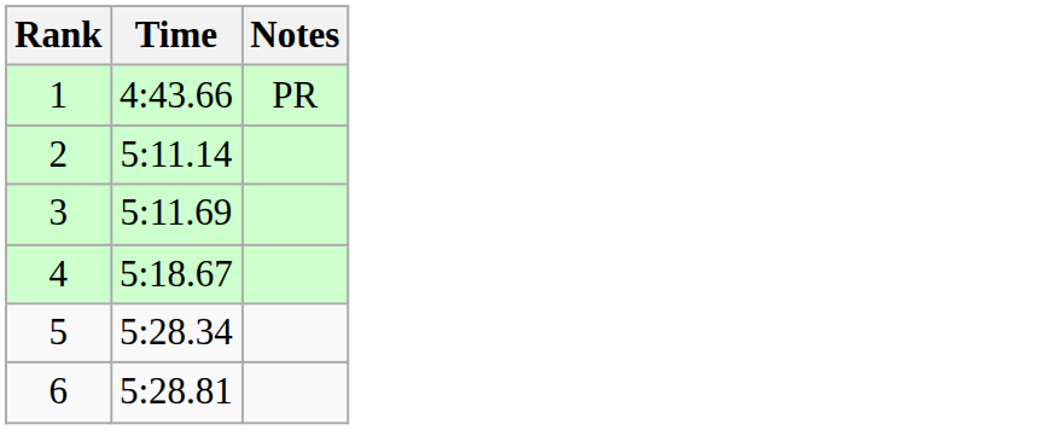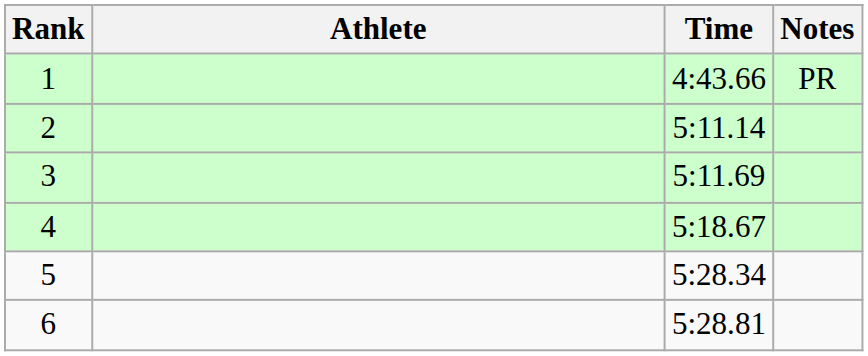+ column: Athlete
